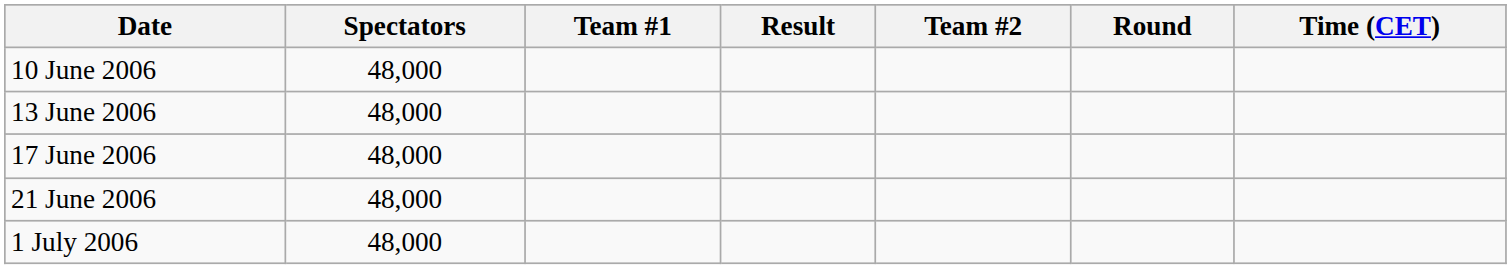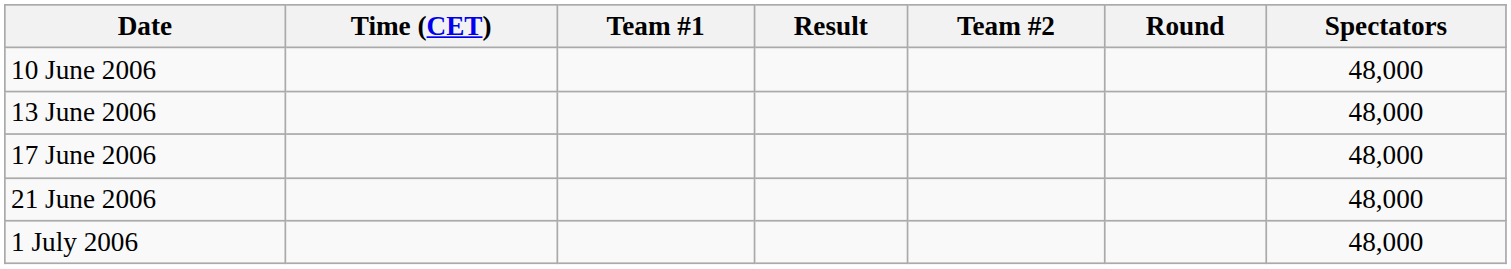columns swapped: Time (CET) <-> Spectators
